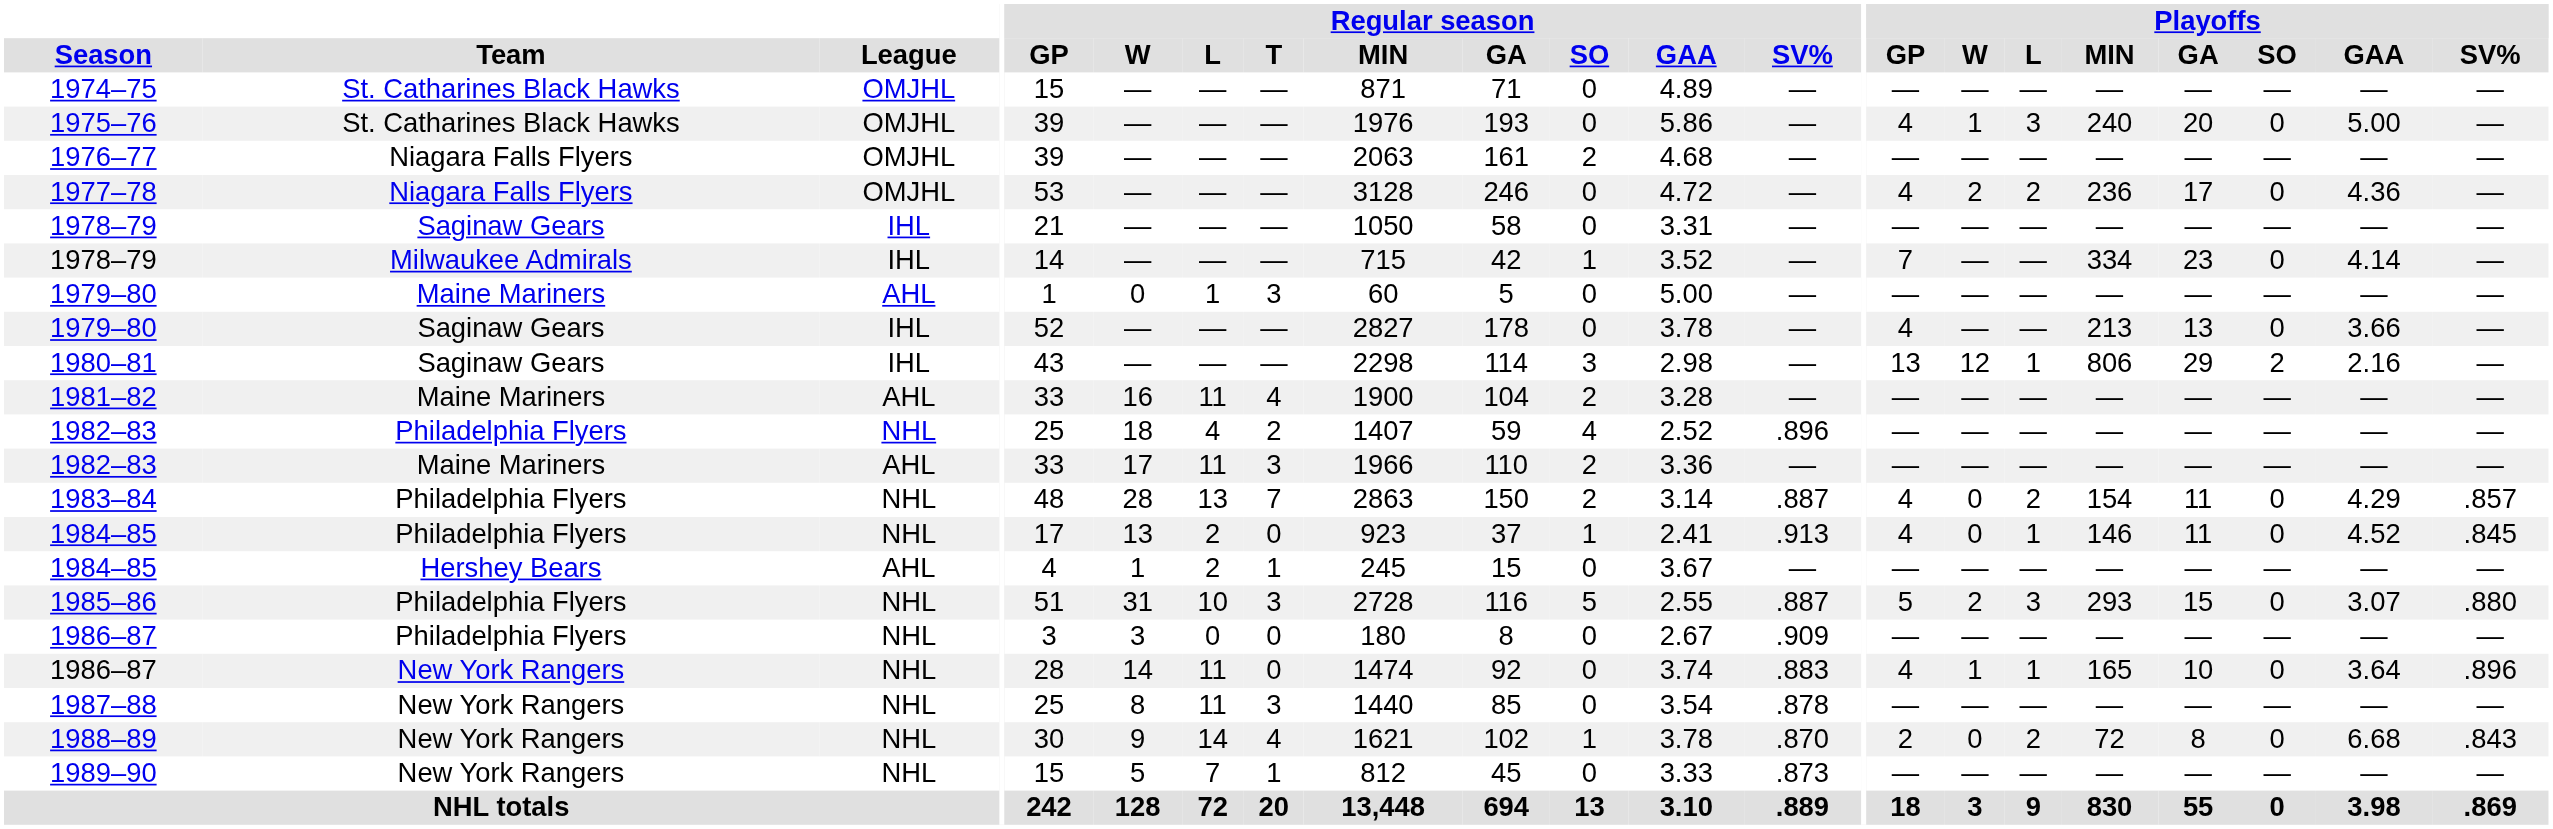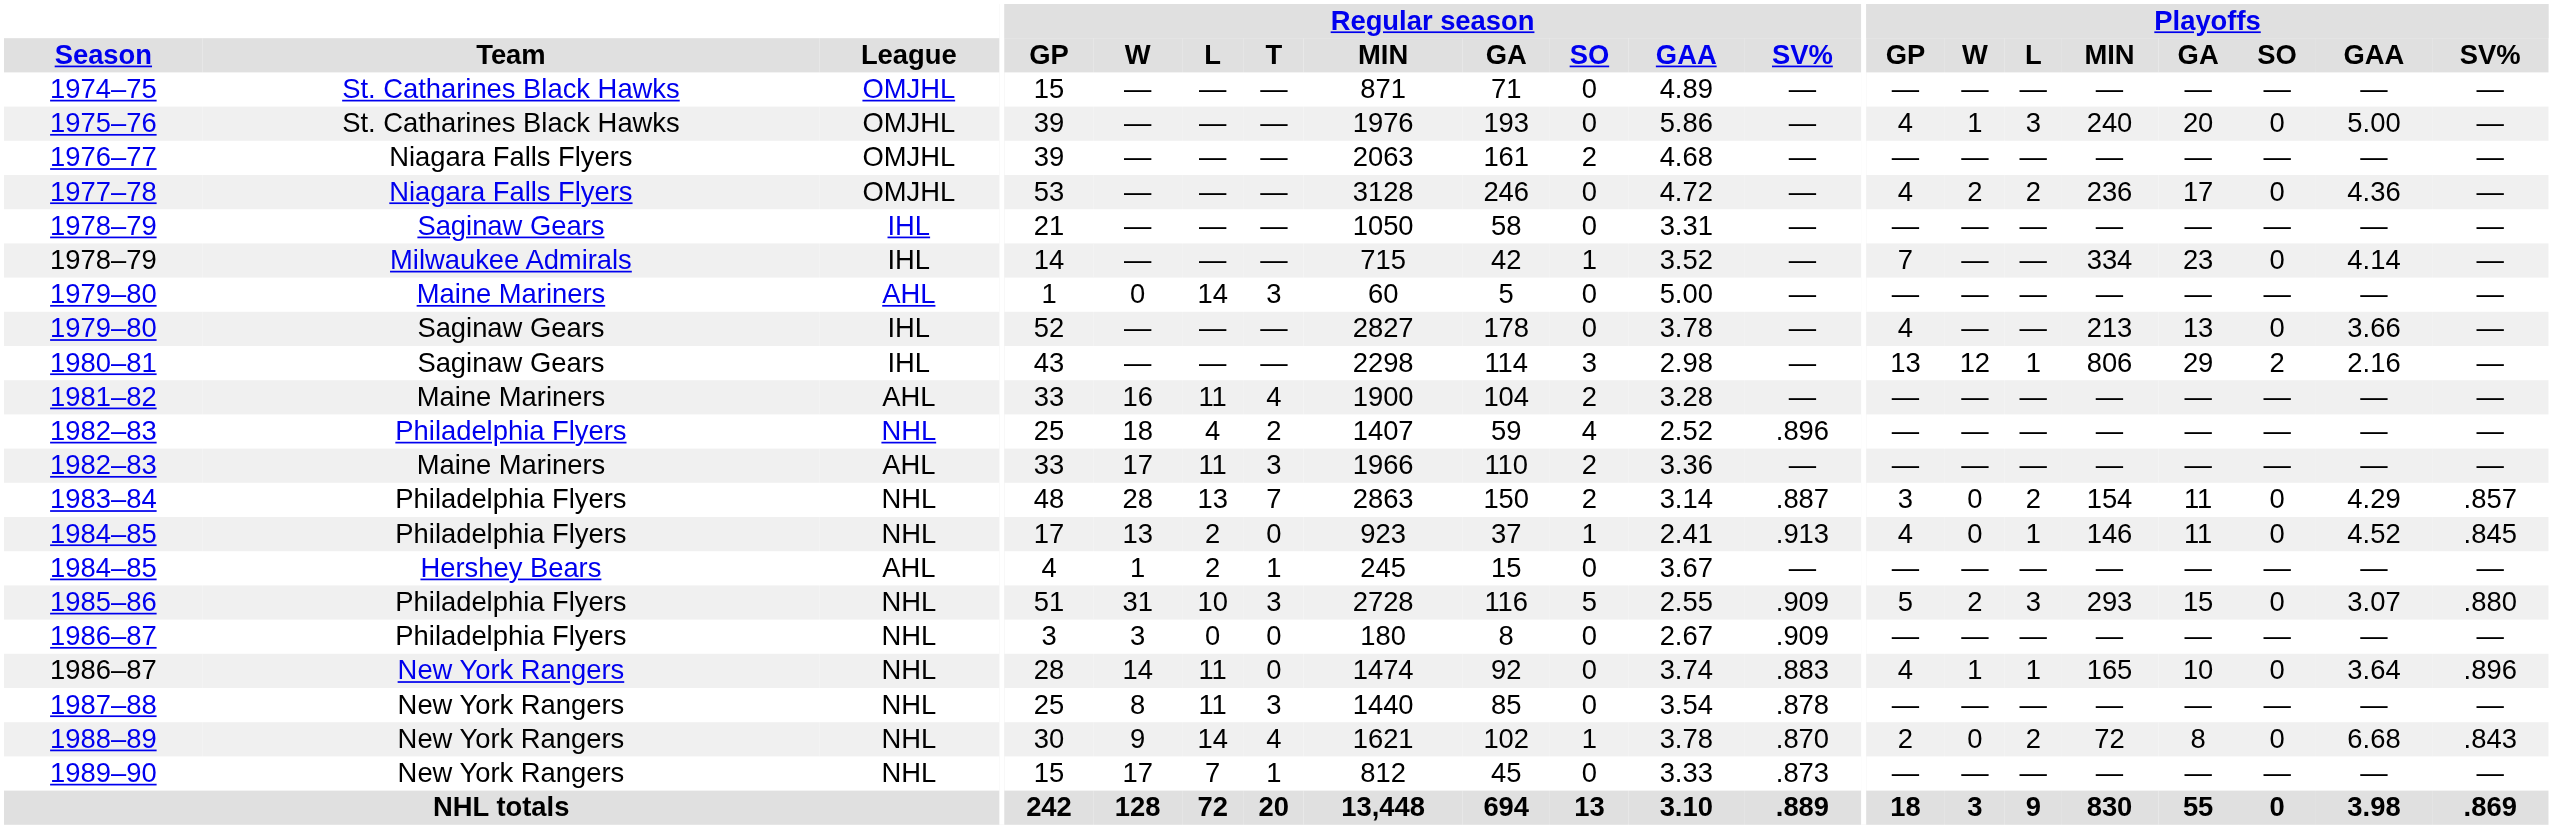1979–80 / Maine Mariners | Regular season / L: 1 -> 14
1983–84 | Playoffs / GP: 4 -> 3
1985–86 | Regular season / SV%: .887 -> .909
1989–90 | Regular season / W: 5 -> 17
